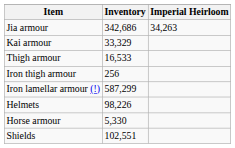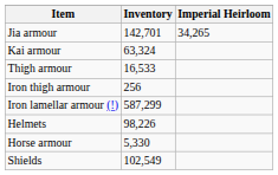Jia armour | Inventory: 342,686 -> 142,701
Jia armour | Imperial Heirloom: 34,263 -> 34,265
Kai armour | Inventory: 33,329 -> 63,324
Shields | Inventory: 102,551 -> 102,549
